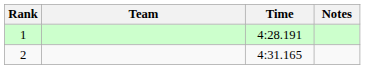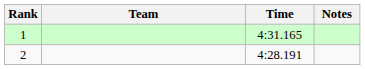1 | Time: 4:28.191 -> 4:31.165
2 | Time: 4:31.165 -> 4:28.191
